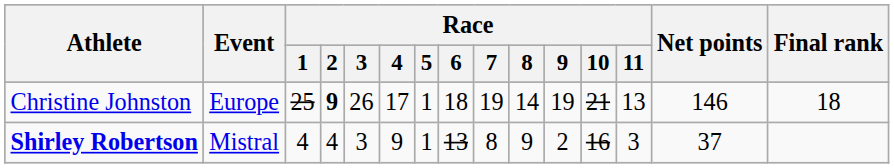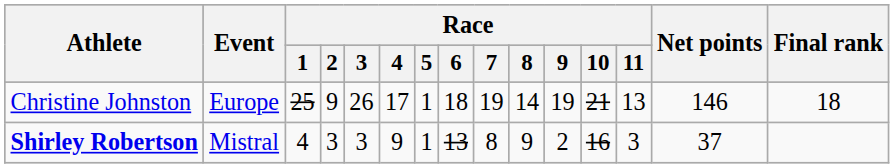Christine Johnston | Race / 2: bold -> normal
Shirley Robertson | Race / 2: 4 -> 3
